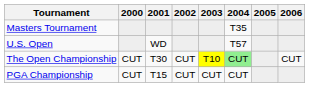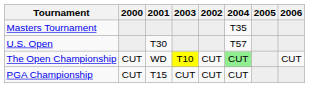columns swapped: 2002 <-> 2003
U.S. Open | 2001: WD -> T30
The Open Championship | 2001: T30 -> WD
